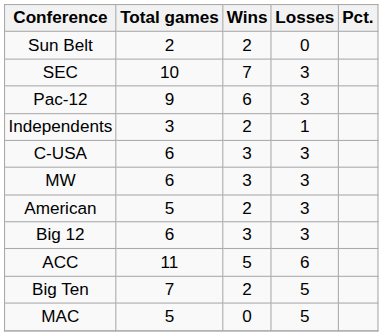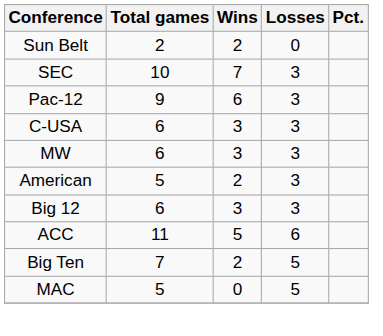- row: Independents | 3 | 2 | 1
